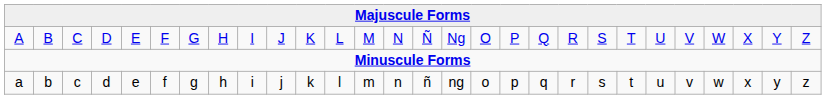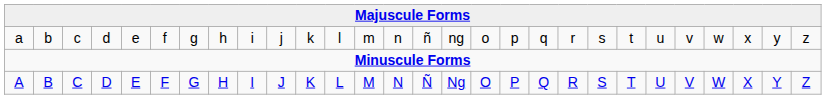rows swapped: A <-> a
